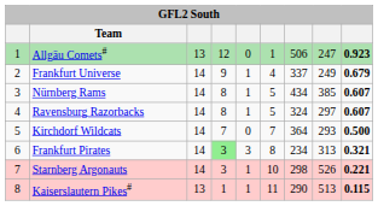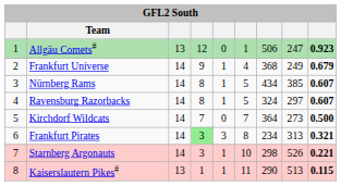Frankfurt Universe | column 7: 337 -> 368
Kirchdorf Wildcats | column 8: 293 -> 273
